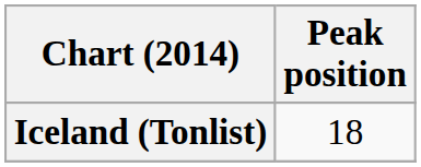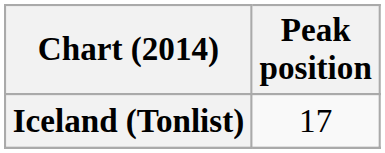Iceland (Tonlist) | Peak position: 18 -> 17
